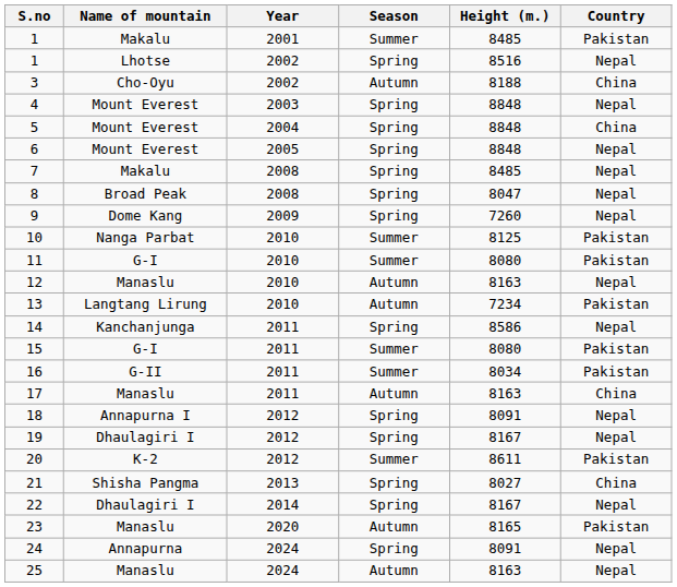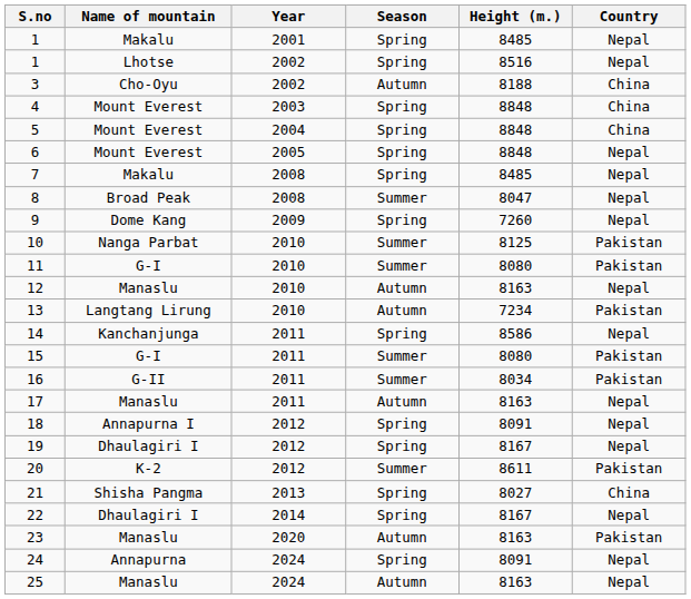1 / Makalu | Season: Summer -> Spring
1 / Makalu | Country: Pakistan -> Nepal
4 | Country: Nepal -> China
8 | Season: Spring -> Summer
17 | Country: China -> Nepal
23 | Height (m.): 8165 -> 8163
